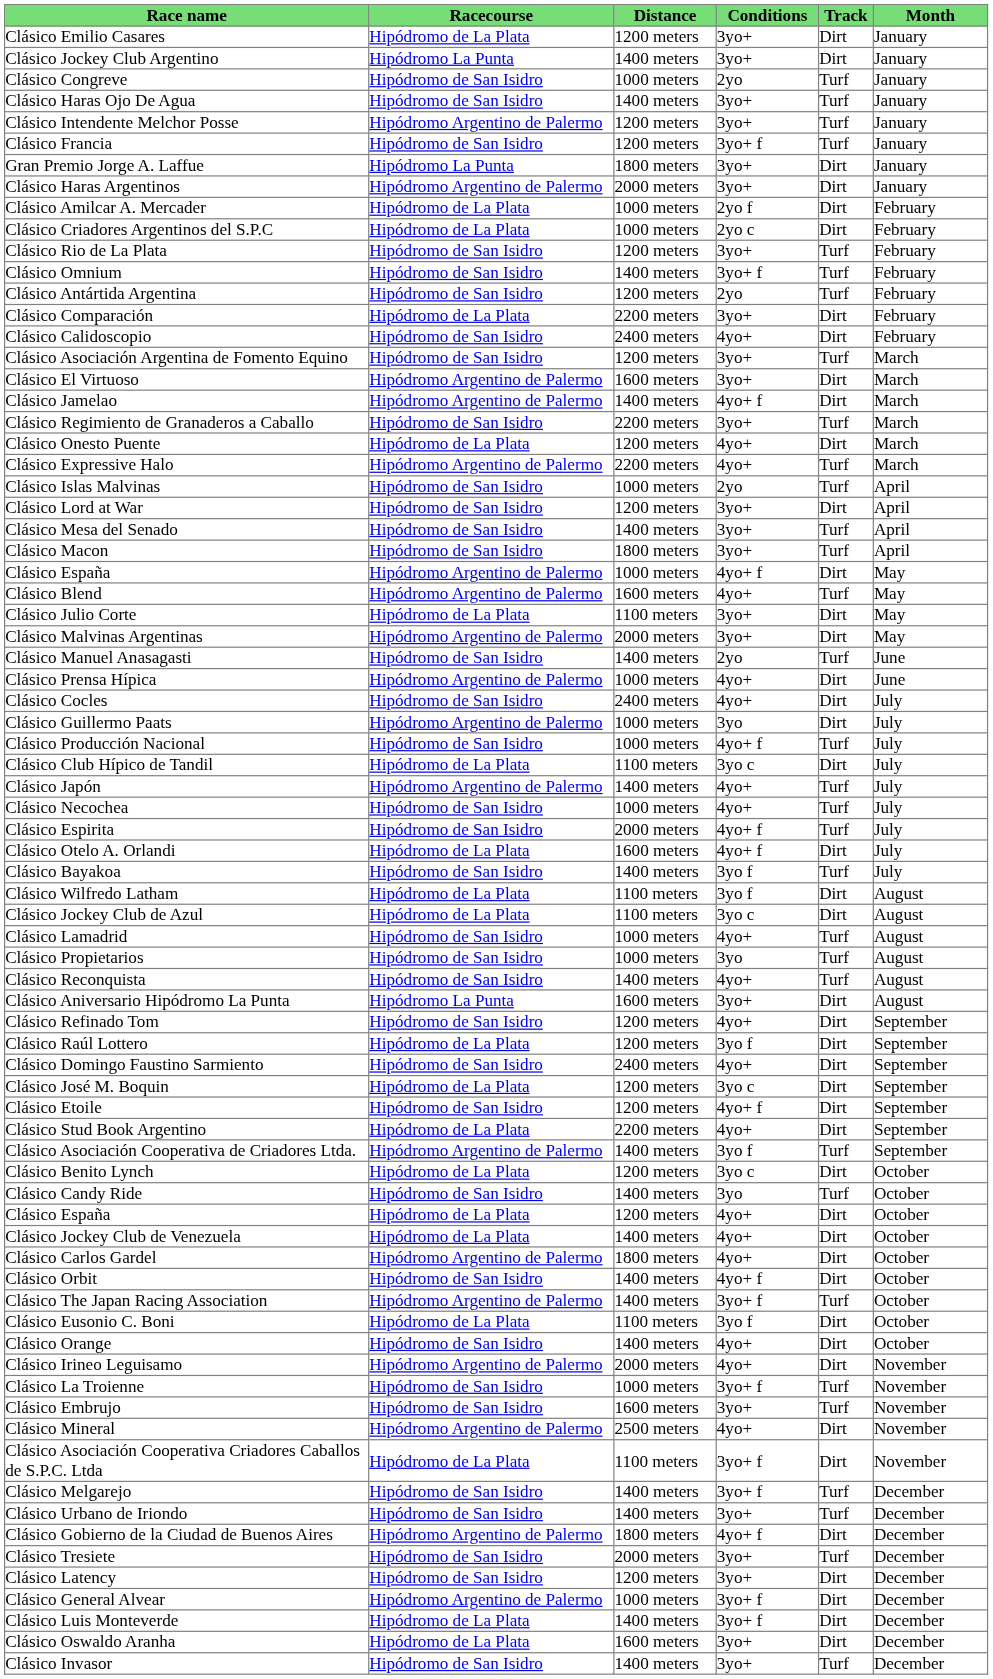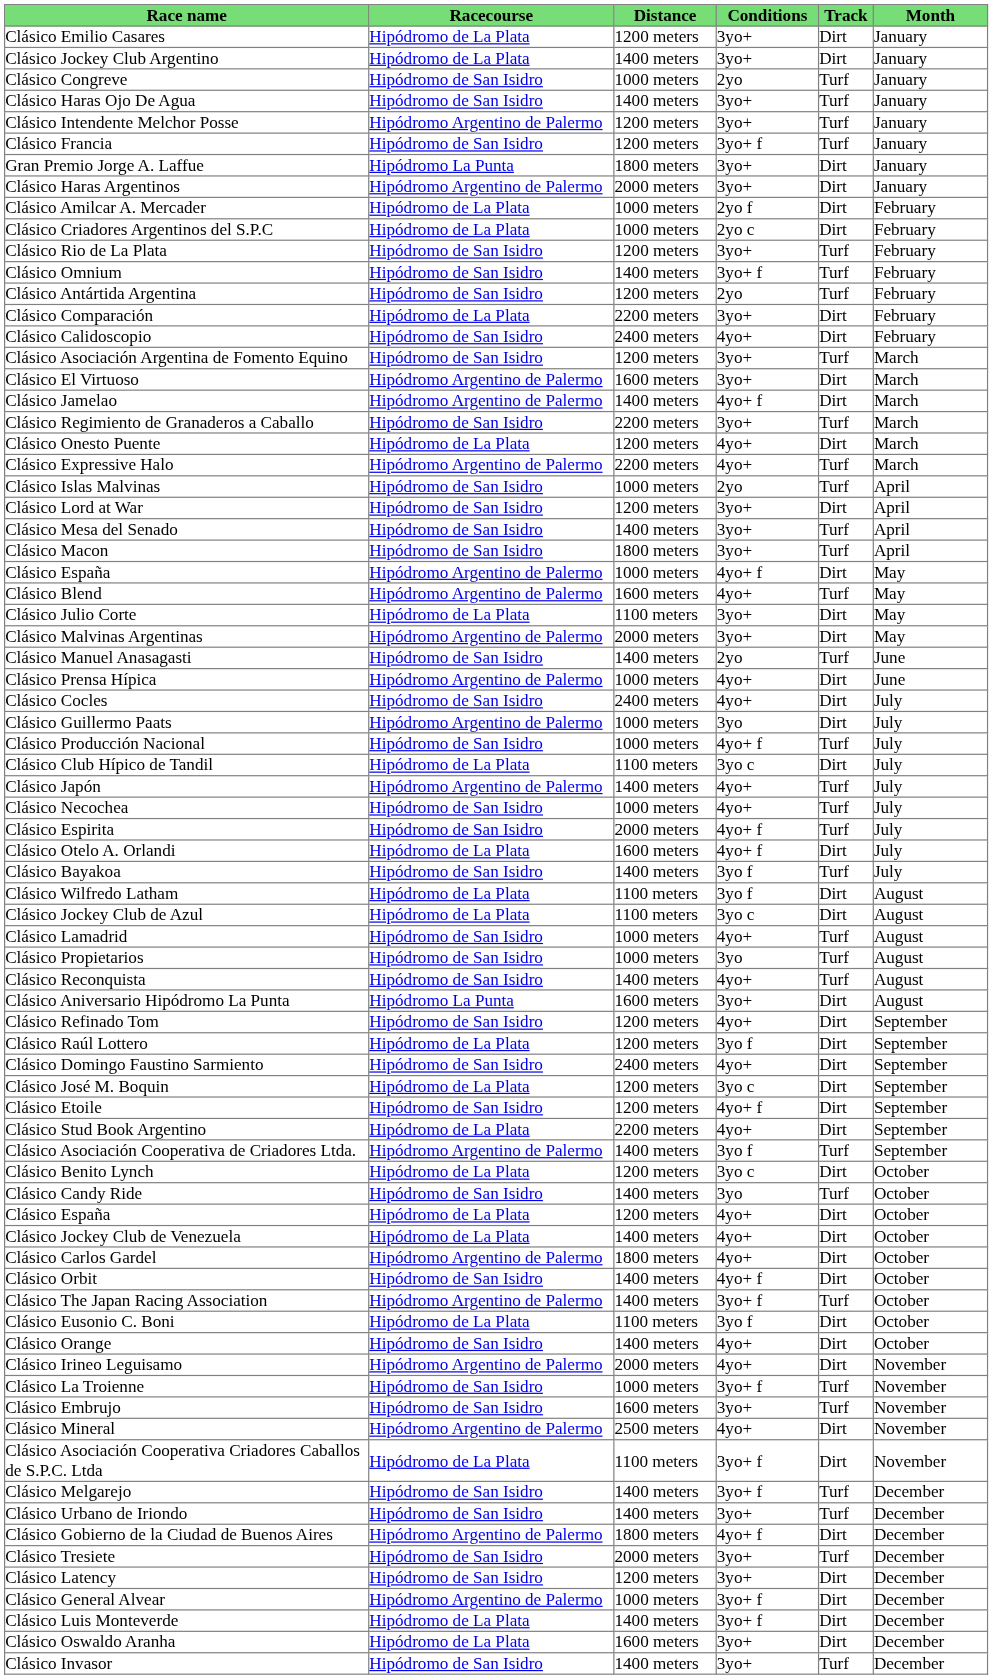Clásico Jockey Club Argentino | Racecourse: Hipódromo La Punta -> Hipódromo de La Plata
